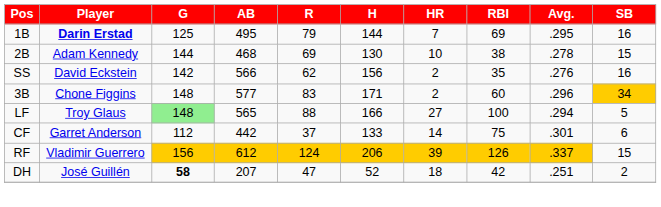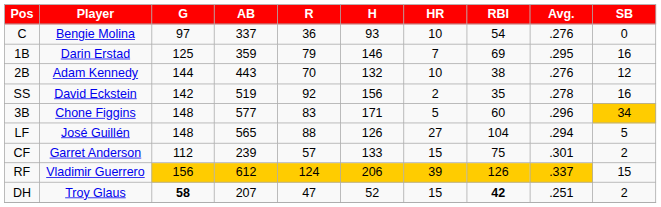+ row: C | Bengie Molina | 97 | 337 | 36 | 93 | 10 | 54 | .276 | 0
1B | Player: bold -> normal
1B | AB: 495 -> 359
1B | H: 144 -> 146
2B | AB: 468 -> 443
2B | R: 69 -> 70
2B | H: 130 -> 132
2B | Avg.: .278 -> .276
2B | SB: 15 -> 12
SS | AB: 566 -> 519
SS | R: 62 -> 92
SS | Avg.: .276 -> .278
3B | HR: 2 -> 5
LF | Player: Troy Glaus -> José Guillén
LF | G: lightgreen background -> no background
LF | H: 166 -> 126
LF | RBI: 100 -> 104
CF | AB: 442 -> 239
CF | R: 37 -> 57
CF | HR: 14 -> 15
CF | SB: 6 -> 2
DH | Player: José Guillén -> Troy Glaus
DH | HR: 18 -> 15
DH | RBI: normal -> bold
